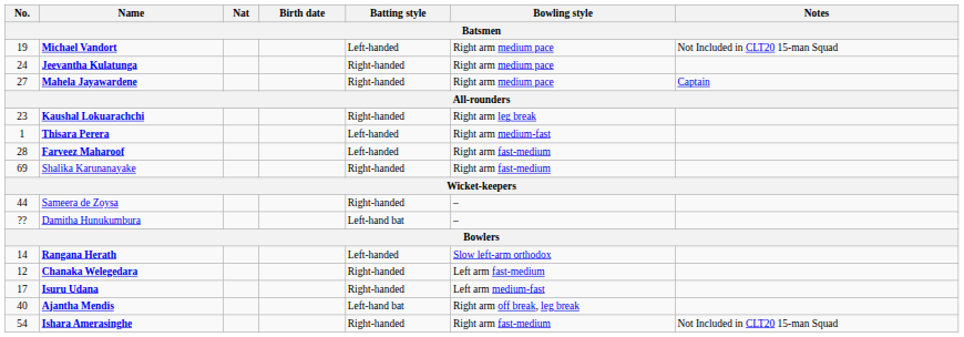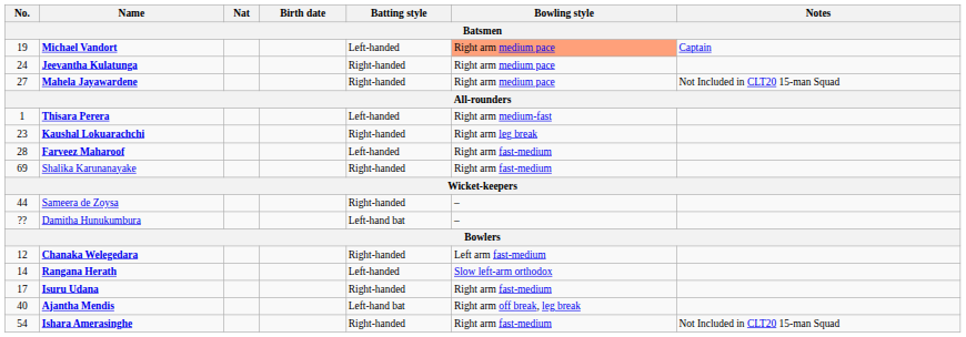Michael Vandort | Bowling style: no background -> lightsalmon background
Michael Vandort | Notes: Not Included in CLT20 15-man Squad -> Captain
Mahela Jayawardene | Notes: Captain -> Not Included in CLT20 15-man Squad
rows swapped: Thisara Perera <-> Kaushal Lokuarachchi
rows swapped: Chanaka Welegedara <-> Rangana Herath
Isuru Udana | Bowling style: Left arm medium-fast -> Right arm fast-medium
